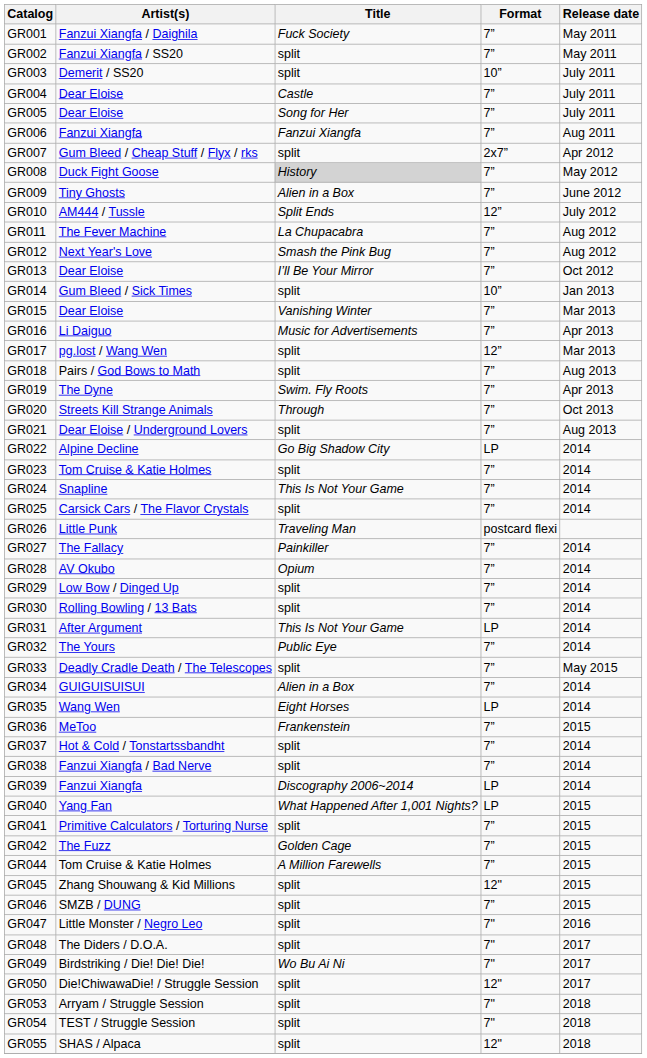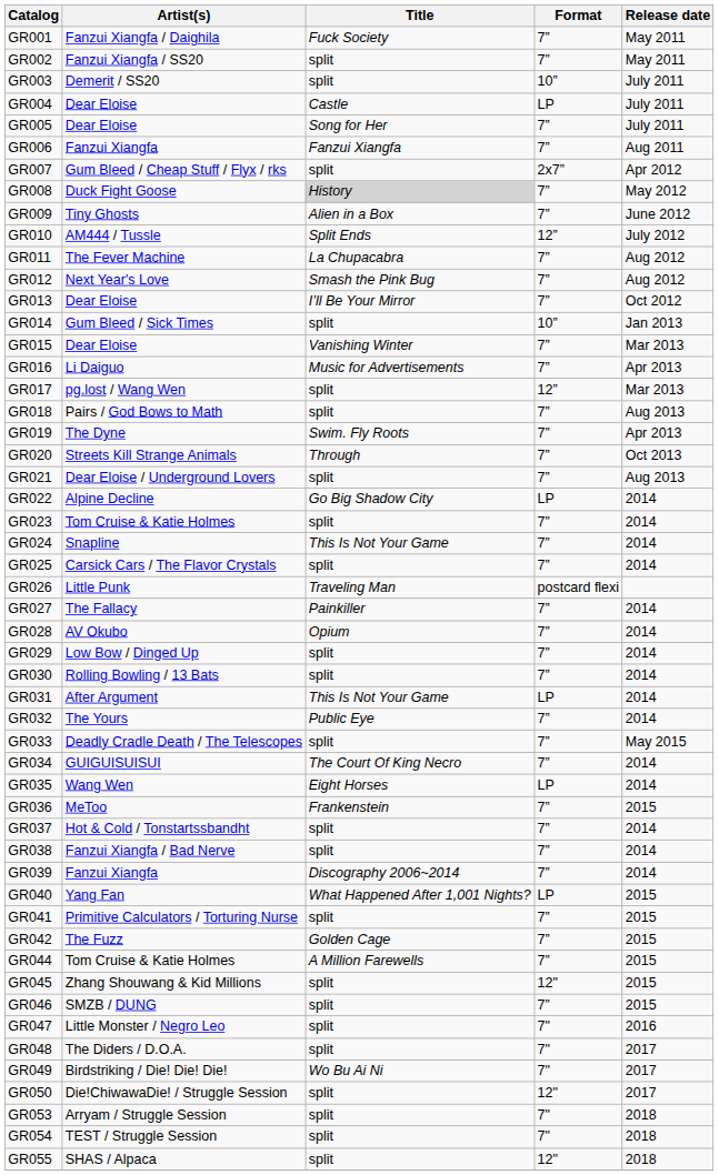GR004 | Format: 7” -> LP
GR034 | Title: Alien in a Box -> The Court Of King Necro
GR039 | Format: LP -> 7”
